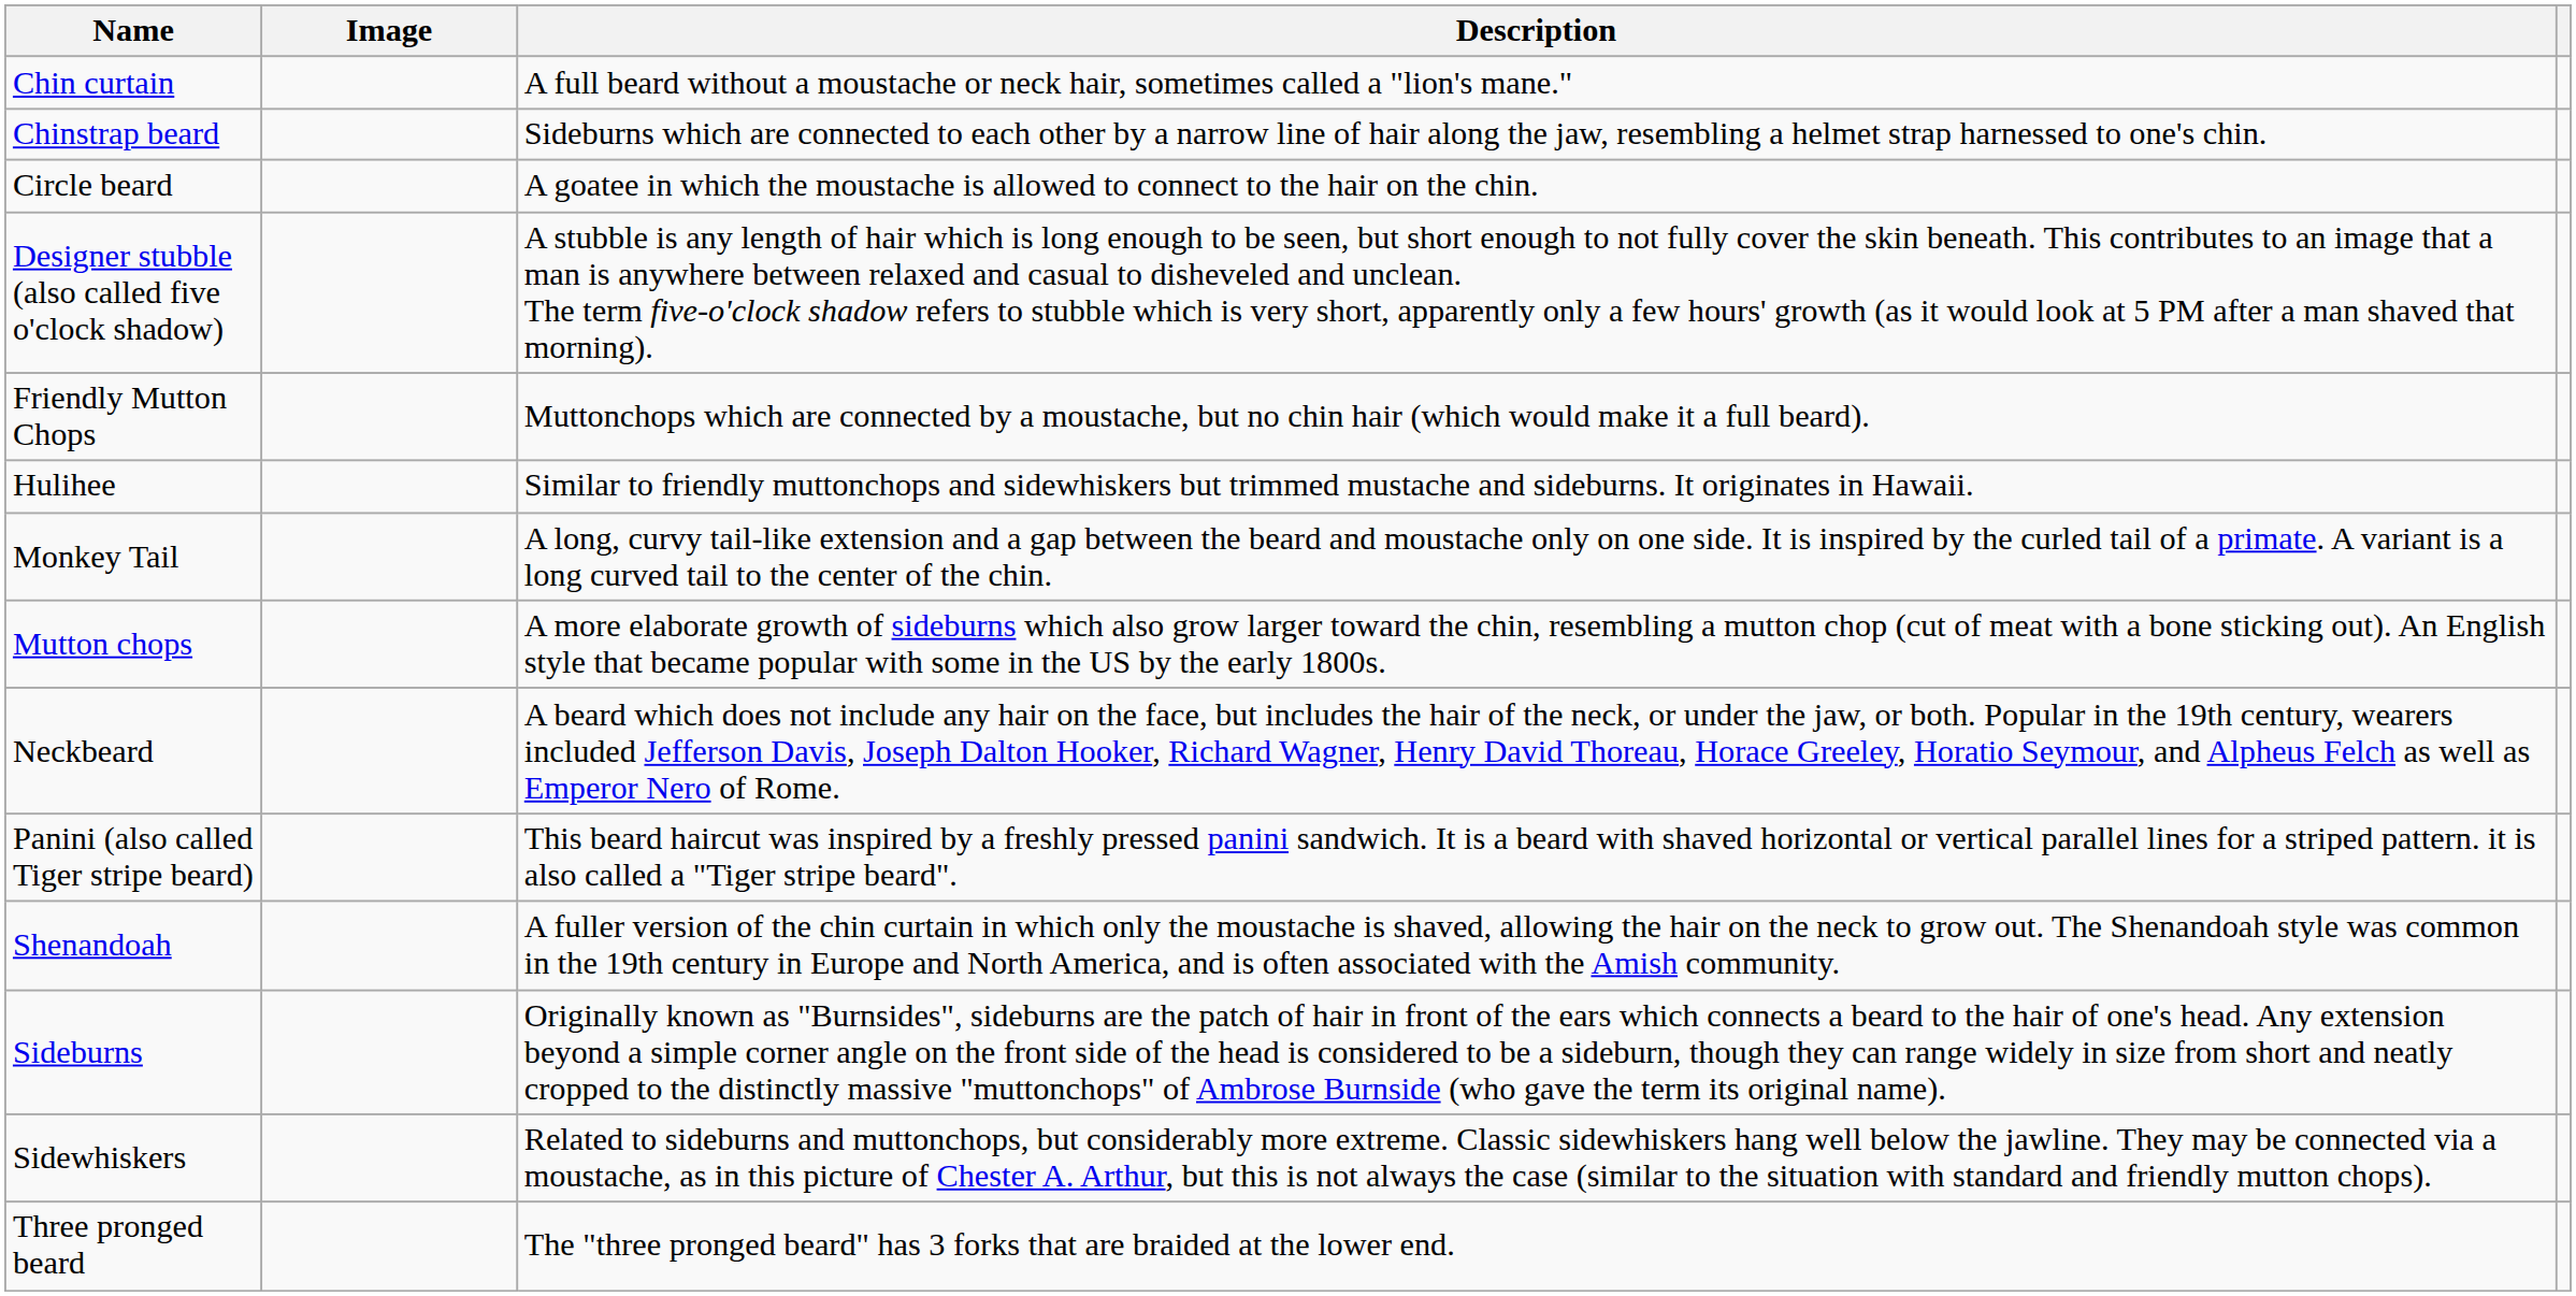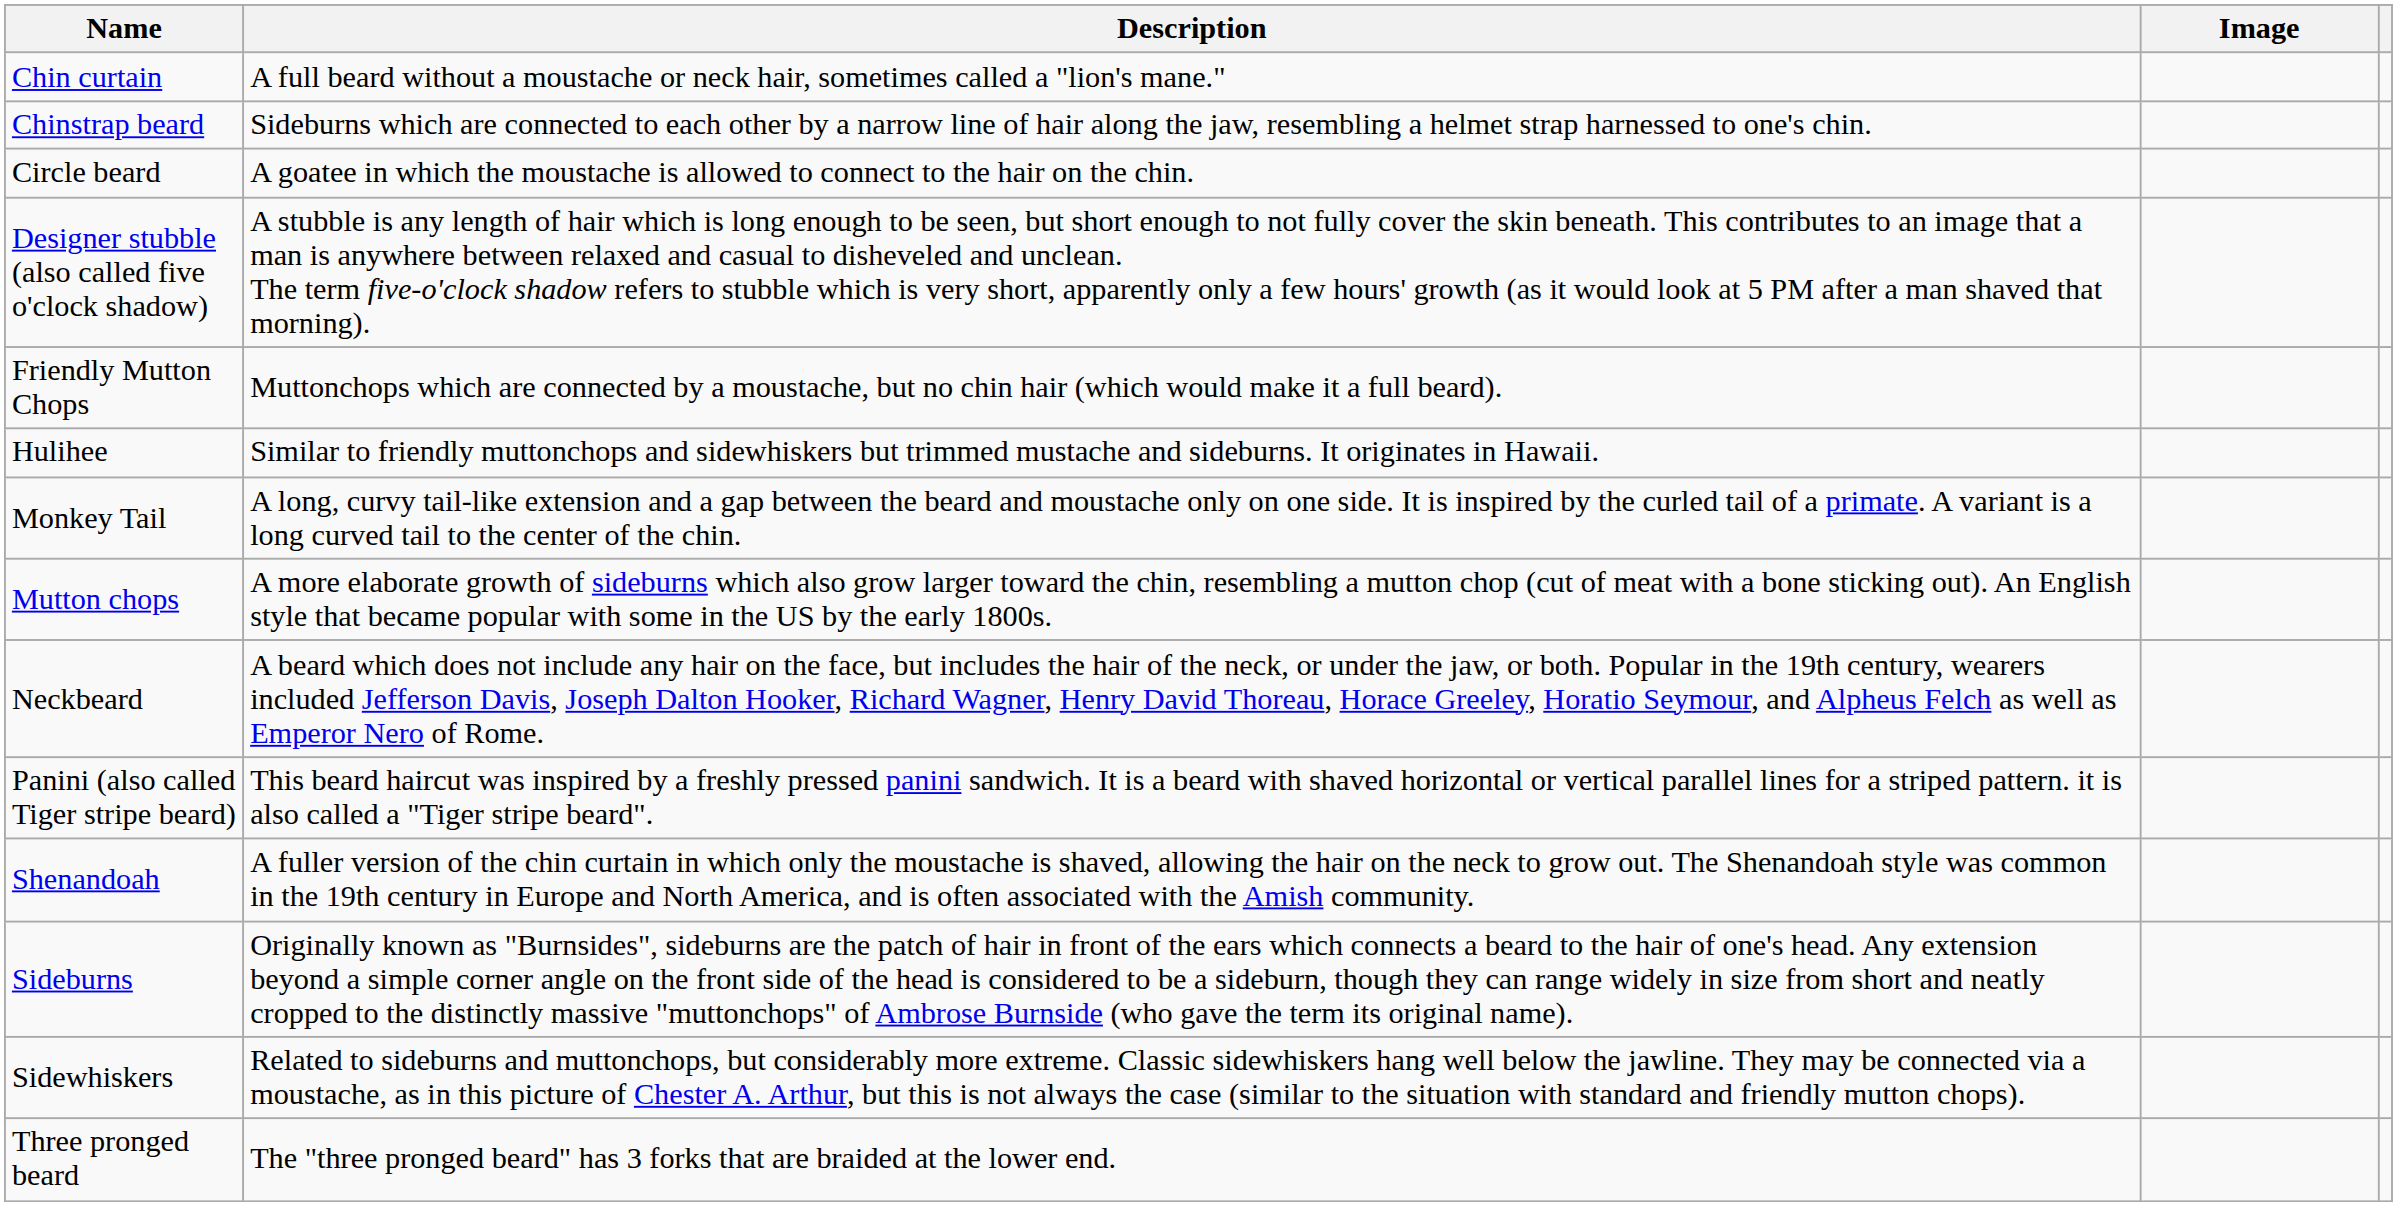columns swapped: Image <-> Description
